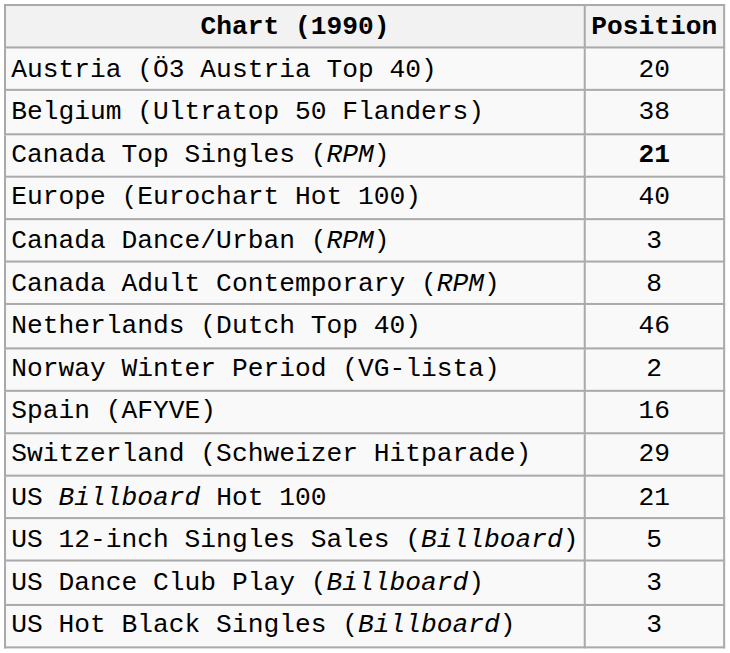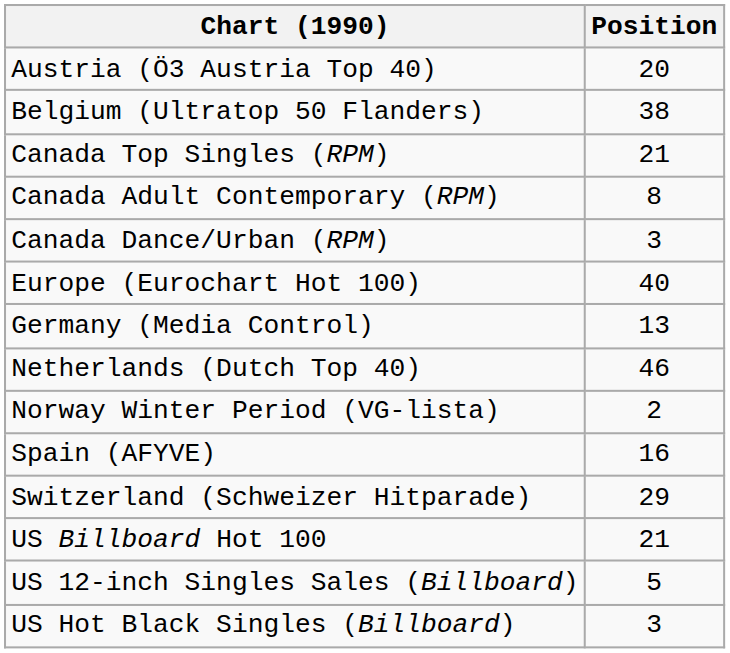Canada Top Singles (RPM) | Position: bold -> normal
rows swapped: Canada Adult Contemporary (RPM) <-> Europe (Eurochart Hot 100)
+ row: Germany (Media Control) | 13
- row: US Dance Club Play (Billboard) | 3
